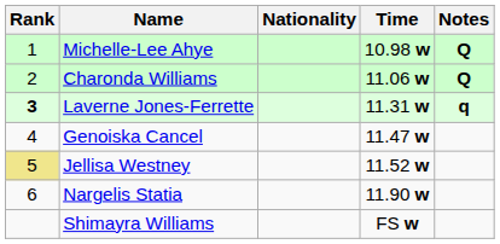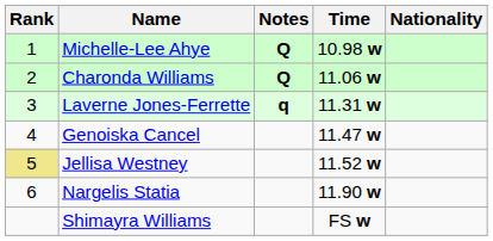columns swapped: Nationality <-> Notes
Laverne Jones-Ferrette | Rank: bold -> normal
